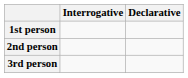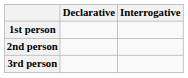columns swapped: Declarative <-> Interrogative
